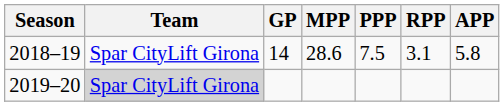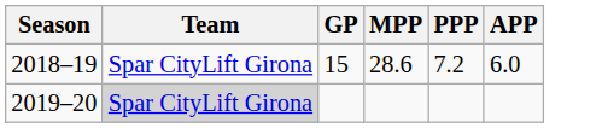- column: RPP | 3.1
2018–19 | GP: 14 -> 15
2018–19 | PPP: 7.5 -> 7.2
2018–19 | APP: 5.8 -> 6.0
